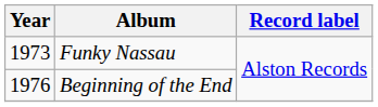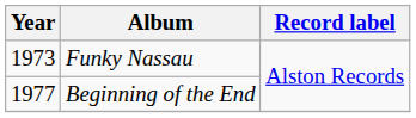Beginning of the End | Year: 1976 -> 1977
